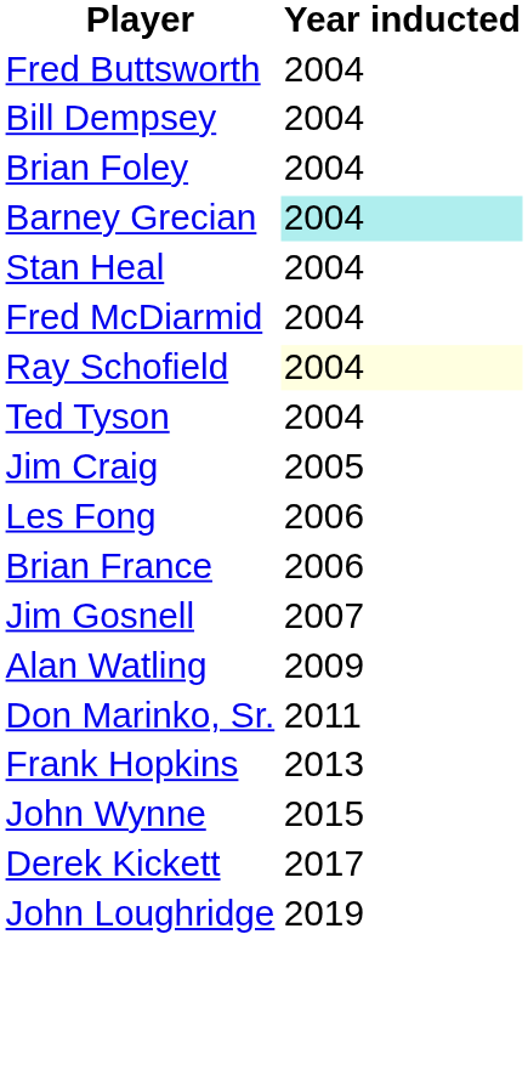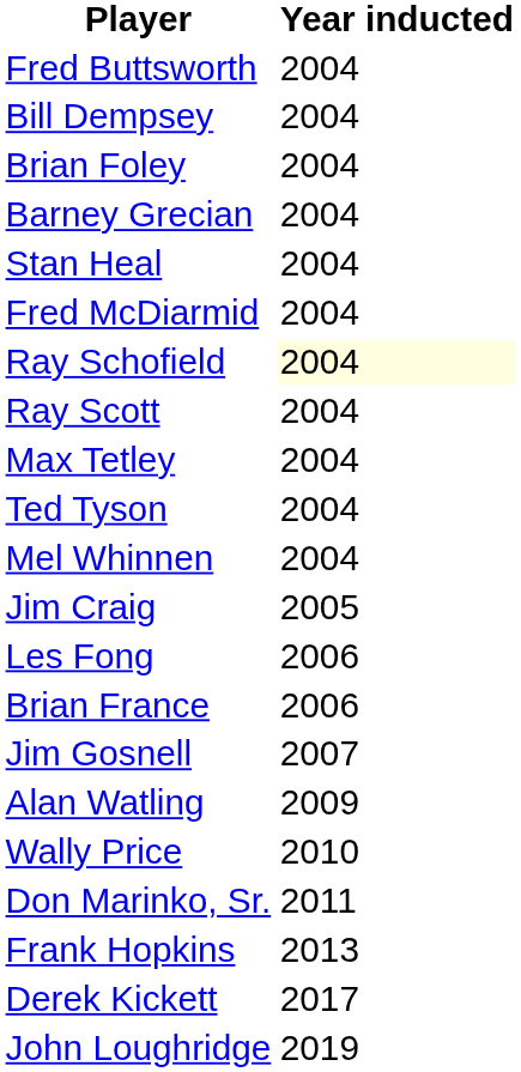Barney Grecian | Year inducted: paleturquoise background -> no background
+ row: Ray Scott | 2004
+ row: Max Tetley | 2004
+ row: Mel Whinnen | 2004
+ row: Wally Price | 2010
- row: John Wynne | 2015
